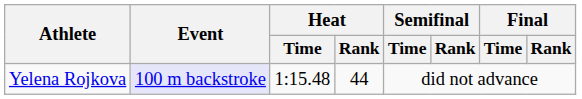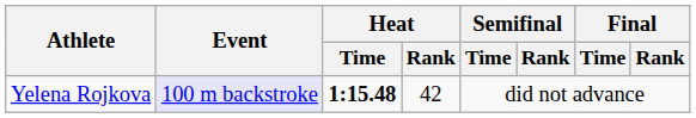Yelena Rojkova | Heat / Time: normal -> bold
Yelena Rojkova | Heat / Rank: 44 -> 42
